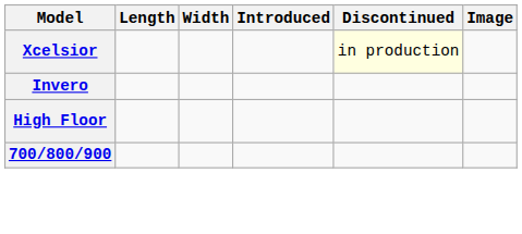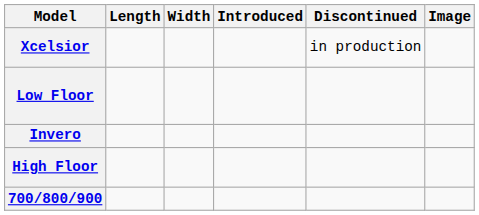Xcelsior | Discontinued: lightyellow background -> no background
+ row: Low Floor
